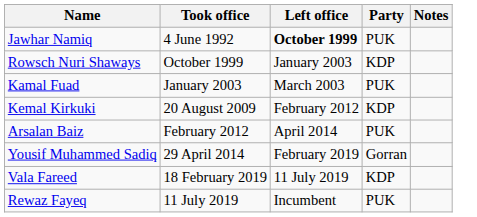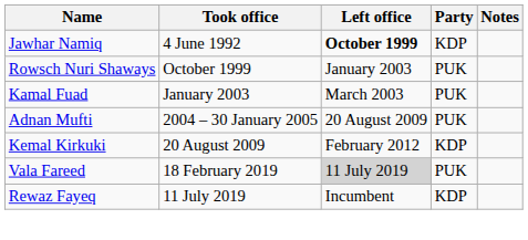Jawhar Namiq | Party: PUK -> KDP
Rowsch Nuri Shaways | Party: KDP -> PUK
+ row: Adnan Mufti | 2004 – 30 January 2005 | 20 August 2009 | PUK
- row: Arsalan Baiz | February 2012 | April 2014 | PUK
- row: Yousif Muhammed Sadiq | 29 April 2014 | February 2019 | Gorran
Vala Fareed | Left office: no background -> lightgrey background
Vala Fareed | Party: KDP -> PUK
Rewaz Fayeq | Party: PUK -> KDP
